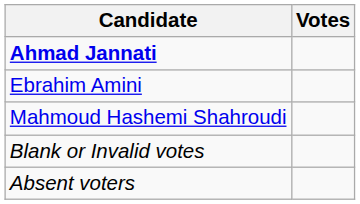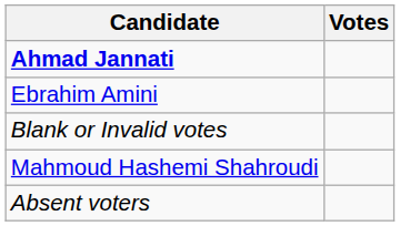rows swapped: Mahmoud Hashemi Shahroudi <-> Blank or Invalid votes
